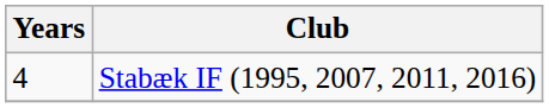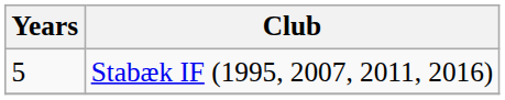Stabæk IF (1995, 2007, 2011, 2016) | Years: 4 -> 5
